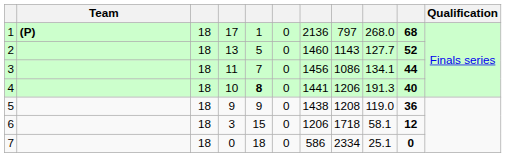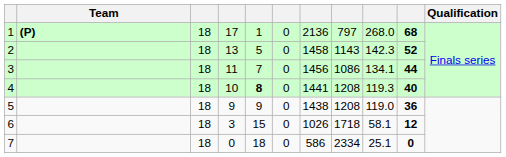2 | column 7: 1460 -> 1458
2 | column 9: 127.7 -> 142.3
4 | column 8: 1206 -> 1208
4 | column 9: 191.3 -> 119.3
6 | column 7: 1206 -> 1026
